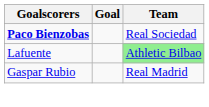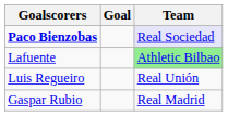Paco Bienzobas | Team: no background -> lavender background
+ row: Luis Regueiro | Real Unión
